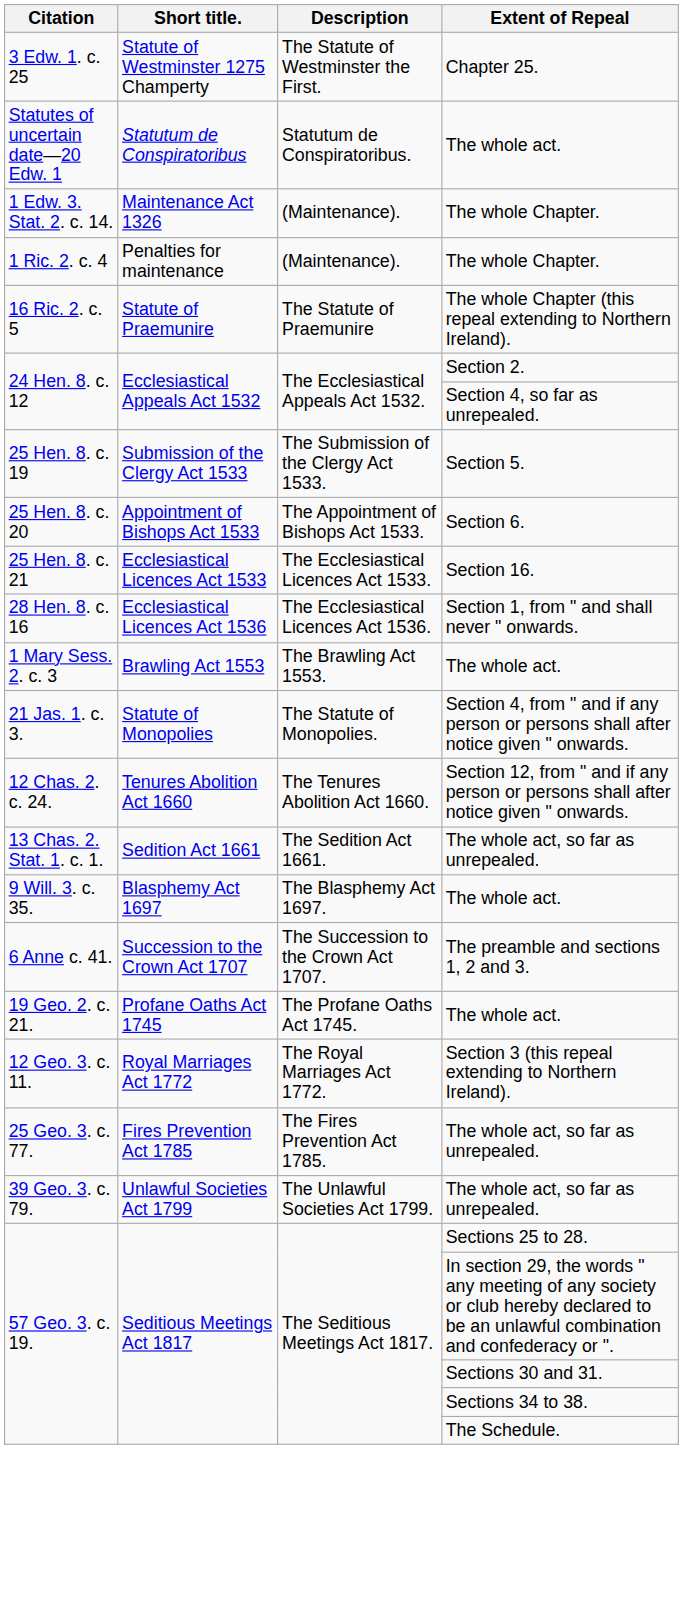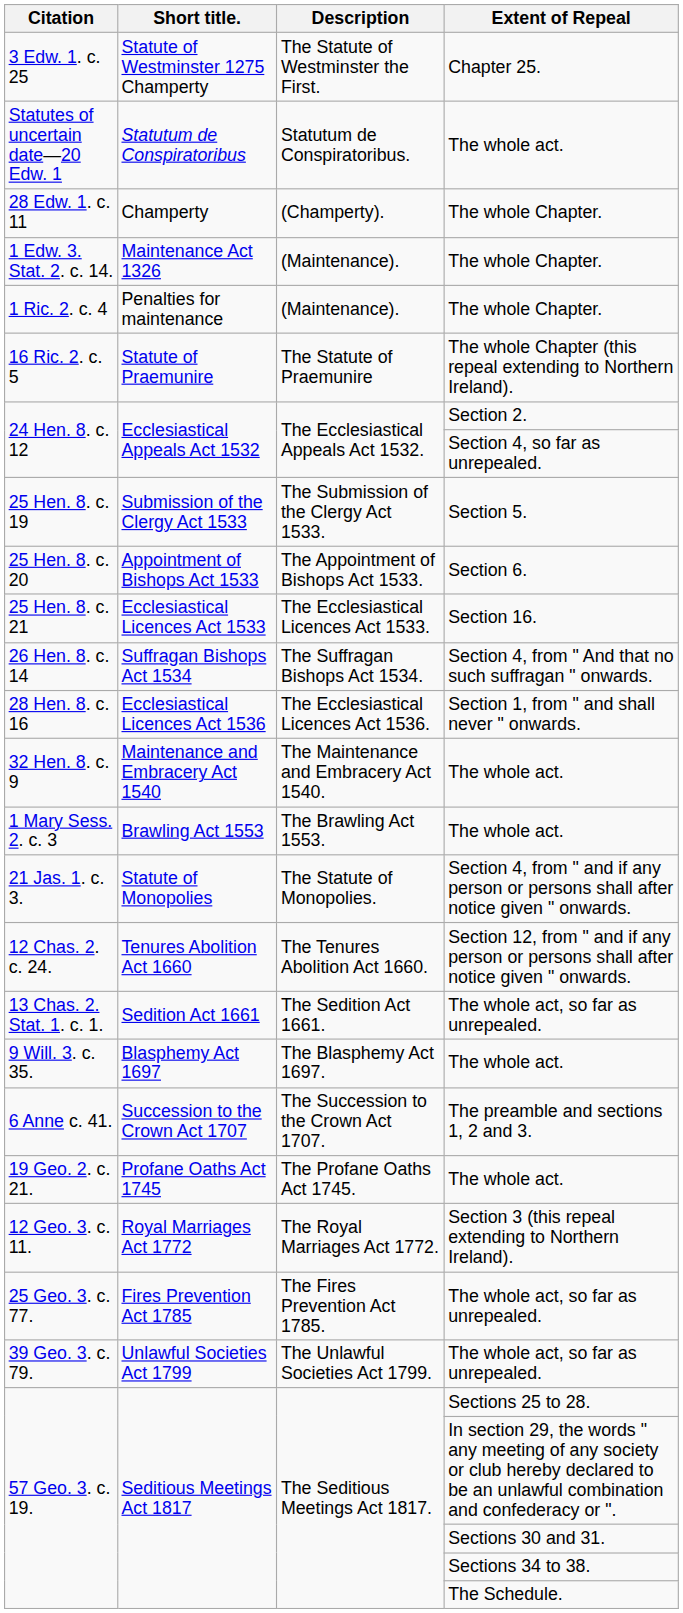+ row: 28 Edw. 1. c. 11 | Champerty | (Champerty). | The whole Chapter.
+ row: 26 Hen. 8. c. 14 | Suffragan Bishops Act 1534 | The Suffragan Bishops Act 1534. | Section 4, from " And that no such suffragan " onwards.
+ row: 32 Hen. 8. c. 9 | Maintenance and Embracery Act 1540 | The Maintenance and Embracery Act 1540. | The whole act.
